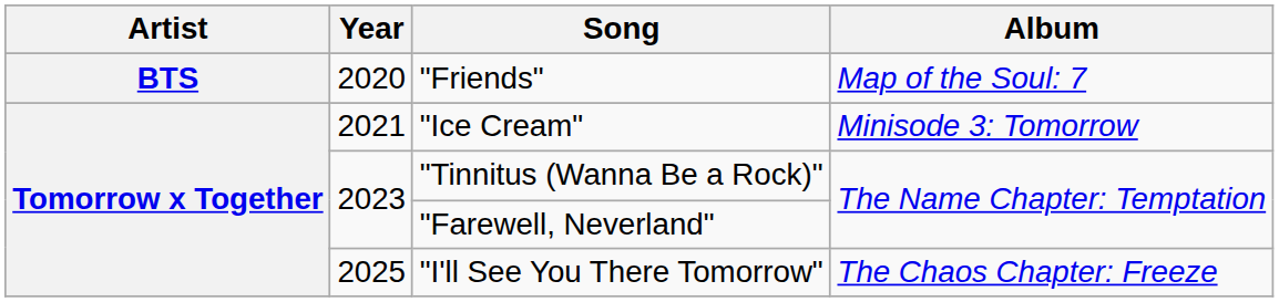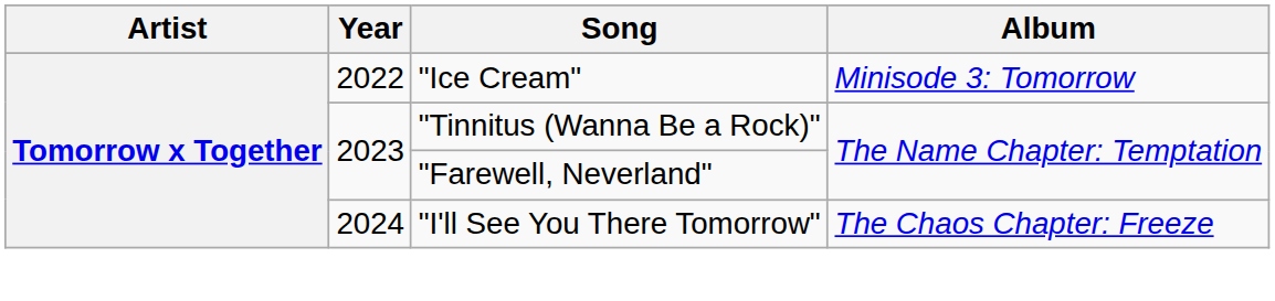- row: BTS | 2020 | "Friends" | Map of the Soul: 7
"Ice Cream" | Year: 2021 -> 2022
"I'll See You There Tomorrow" | Year: 2025 -> 2024
